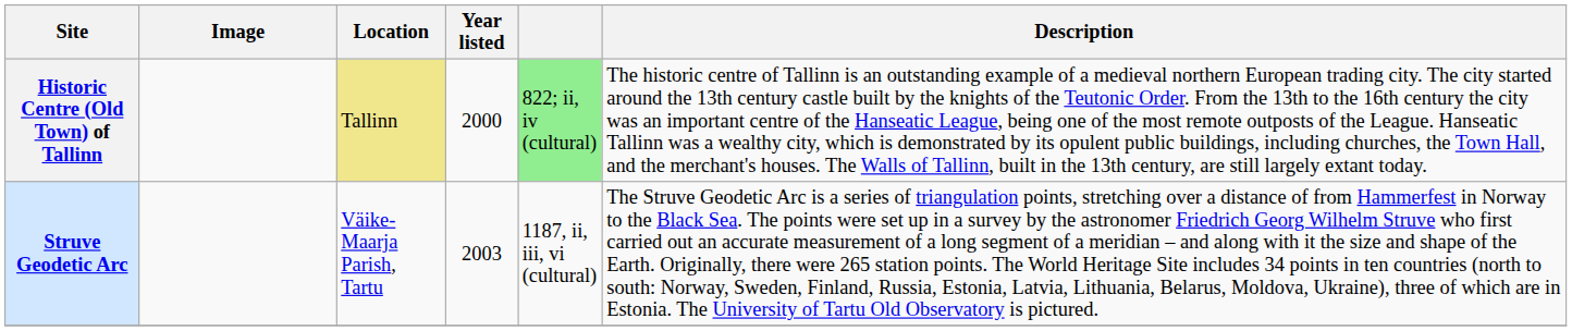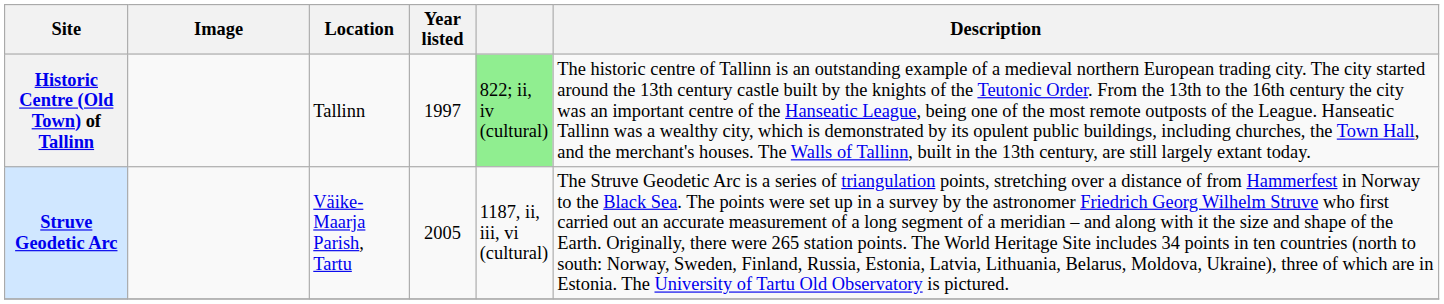Historic Centre (Old Town) of Tallinn | Location: khaki background -> no background
Historic Centre (Old Town) of Tallinn | Year listed: 2000 -> 1997
Struve Geodetic Arc | Year listed: 2003 -> 2005
